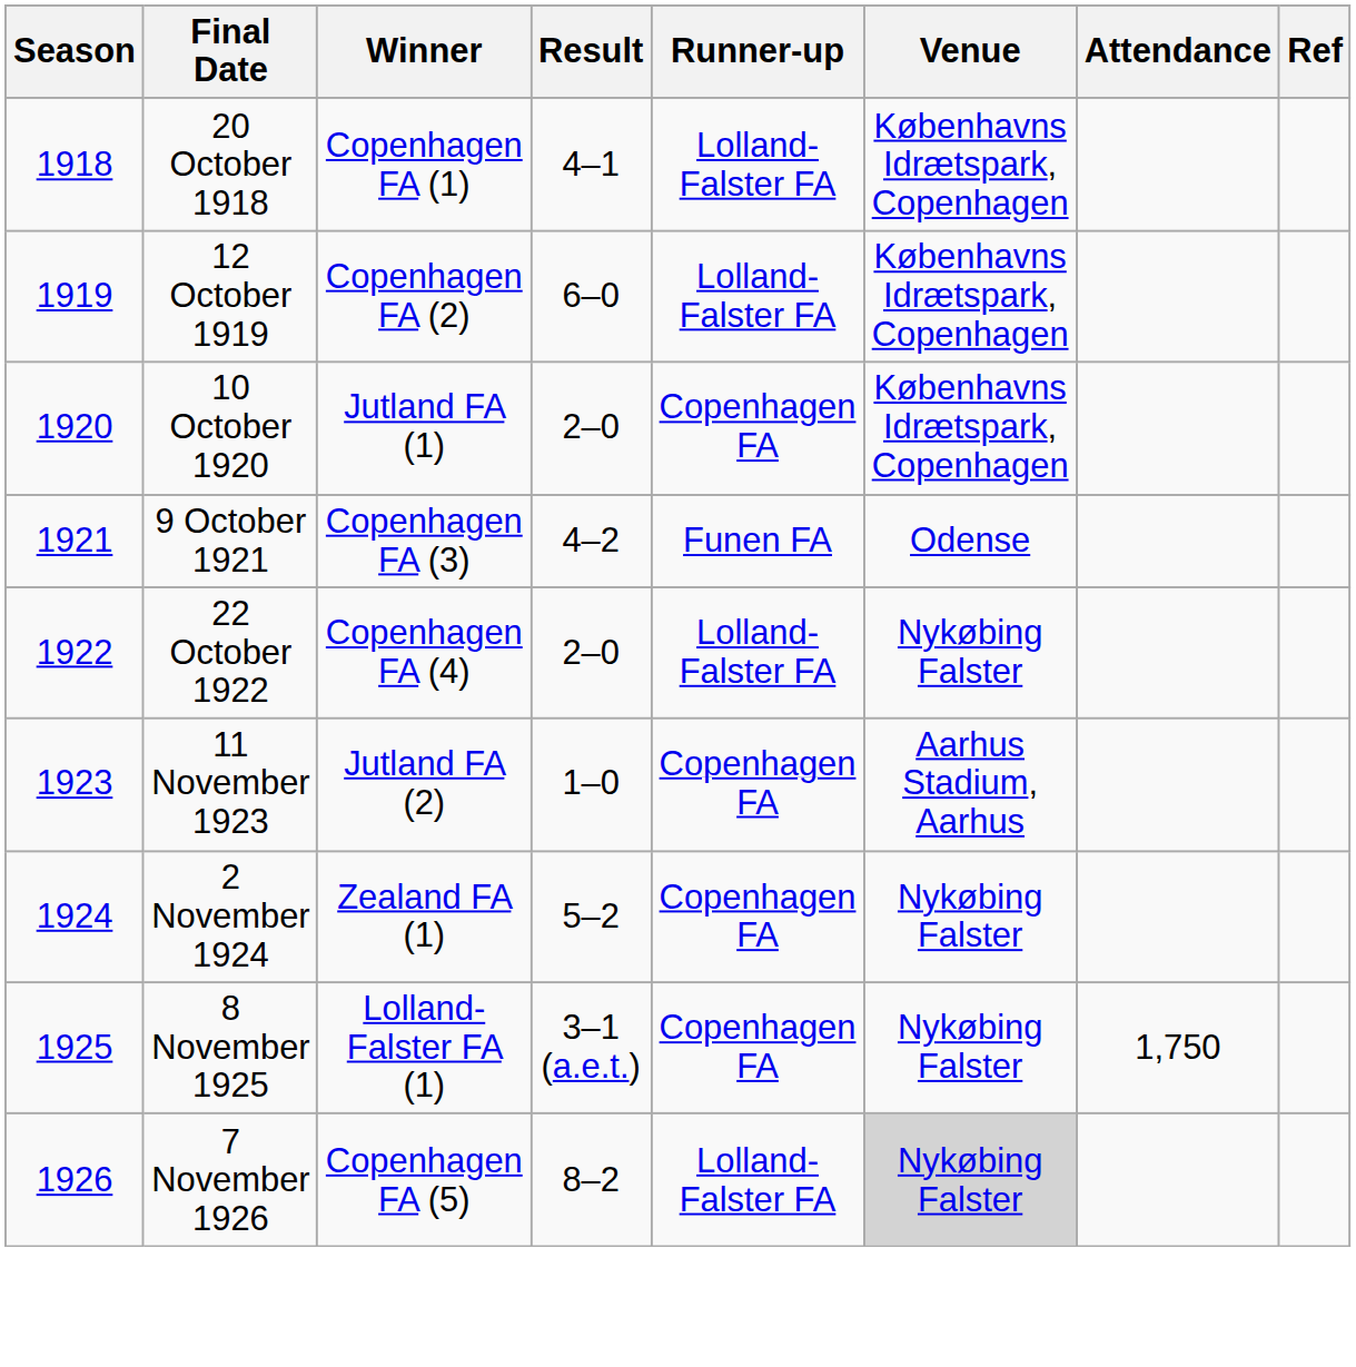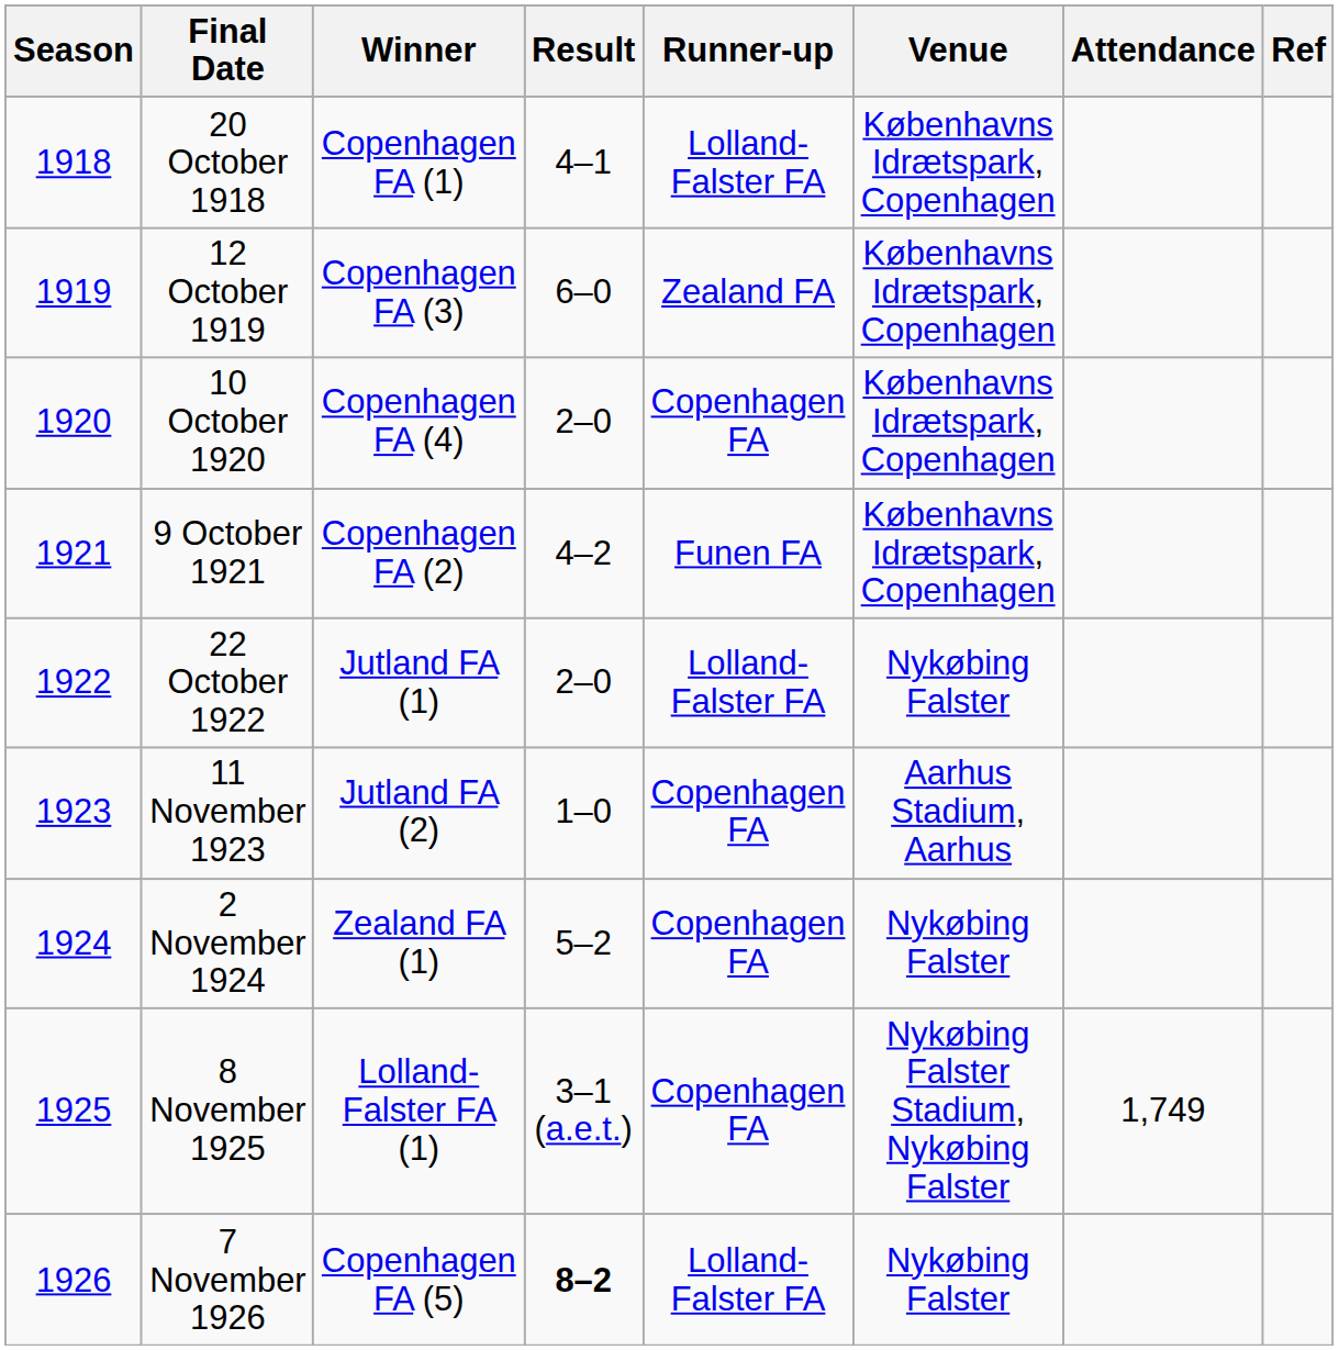12 October 1919 | Winner: Copenhagen FA (2) -> Copenhagen FA (3)
12 October 1919 | Runner-up: Lolland-Falster FA -> Zealand FA
10 October 1920 | Winner: Jutland FA (1) -> Copenhagen FA (4)
9 October 1921 | Winner: Copenhagen FA (3) -> Copenhagen FA (2)
9 October 1921 | Venue: Odense -> Københavns Idrætspark, Copenhagen
22 October 1922 | Winner: Copenhagen FA (4) -> Jutland FA (1)
8 November 1925 | Venue: Nykøbing Falster -> Nykøbing Falster Stadium, Nykøbing Falster
8 November 1925 | Attendance: 1,750 -> 1,749
7 November 1926 | Result: normal -> bold
7 November 1926 | Venue: lightgrey background -> no background
